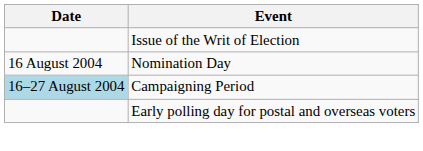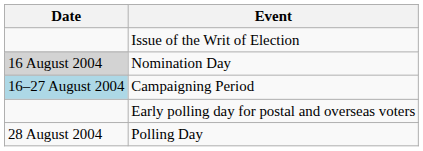Nomination Day | Date: no background -> lightgrey background
+ row: 28 August 2004 | Polling Day
